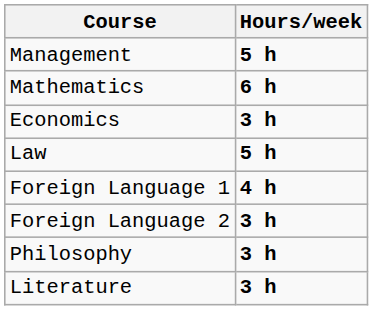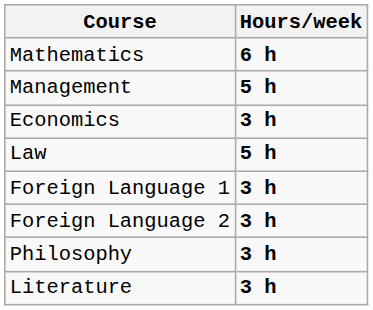rows swapped: Mathematics <-> Management
Foreign Language 1 | Hours/week: 4 h -> 3 h
